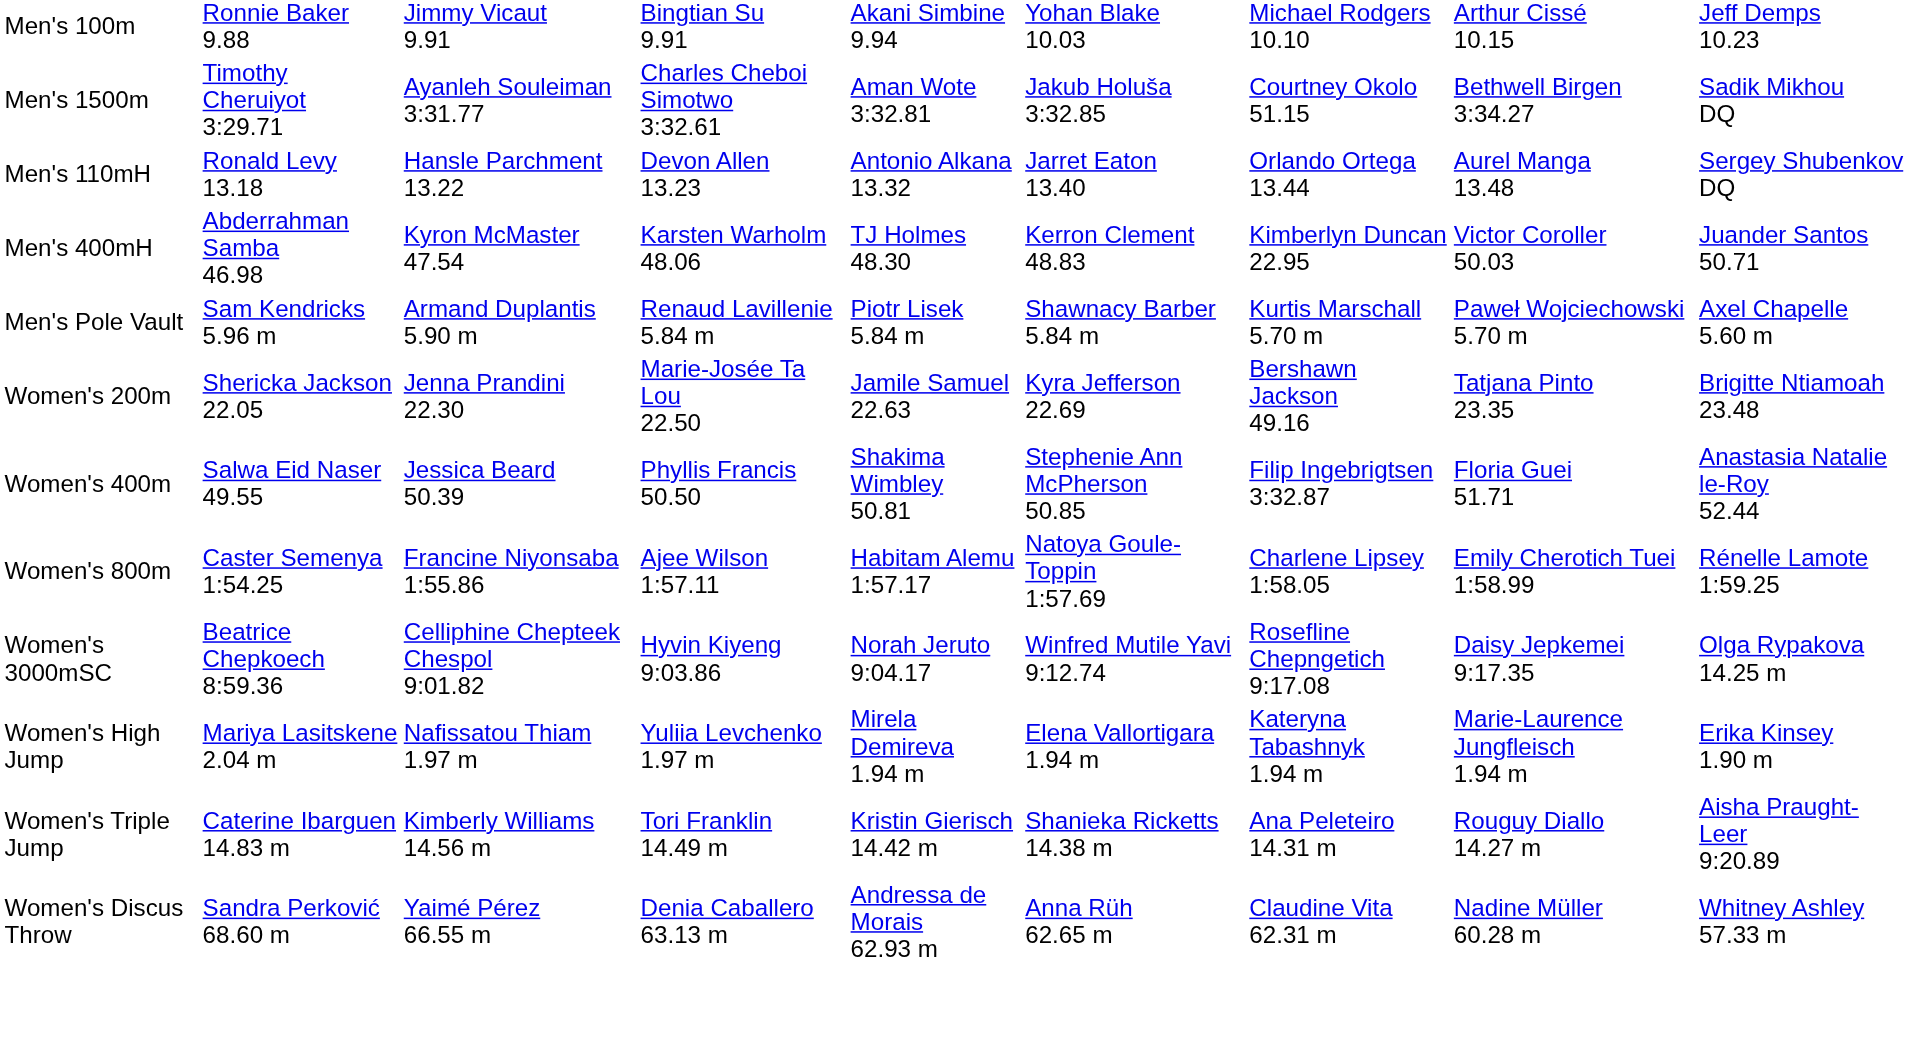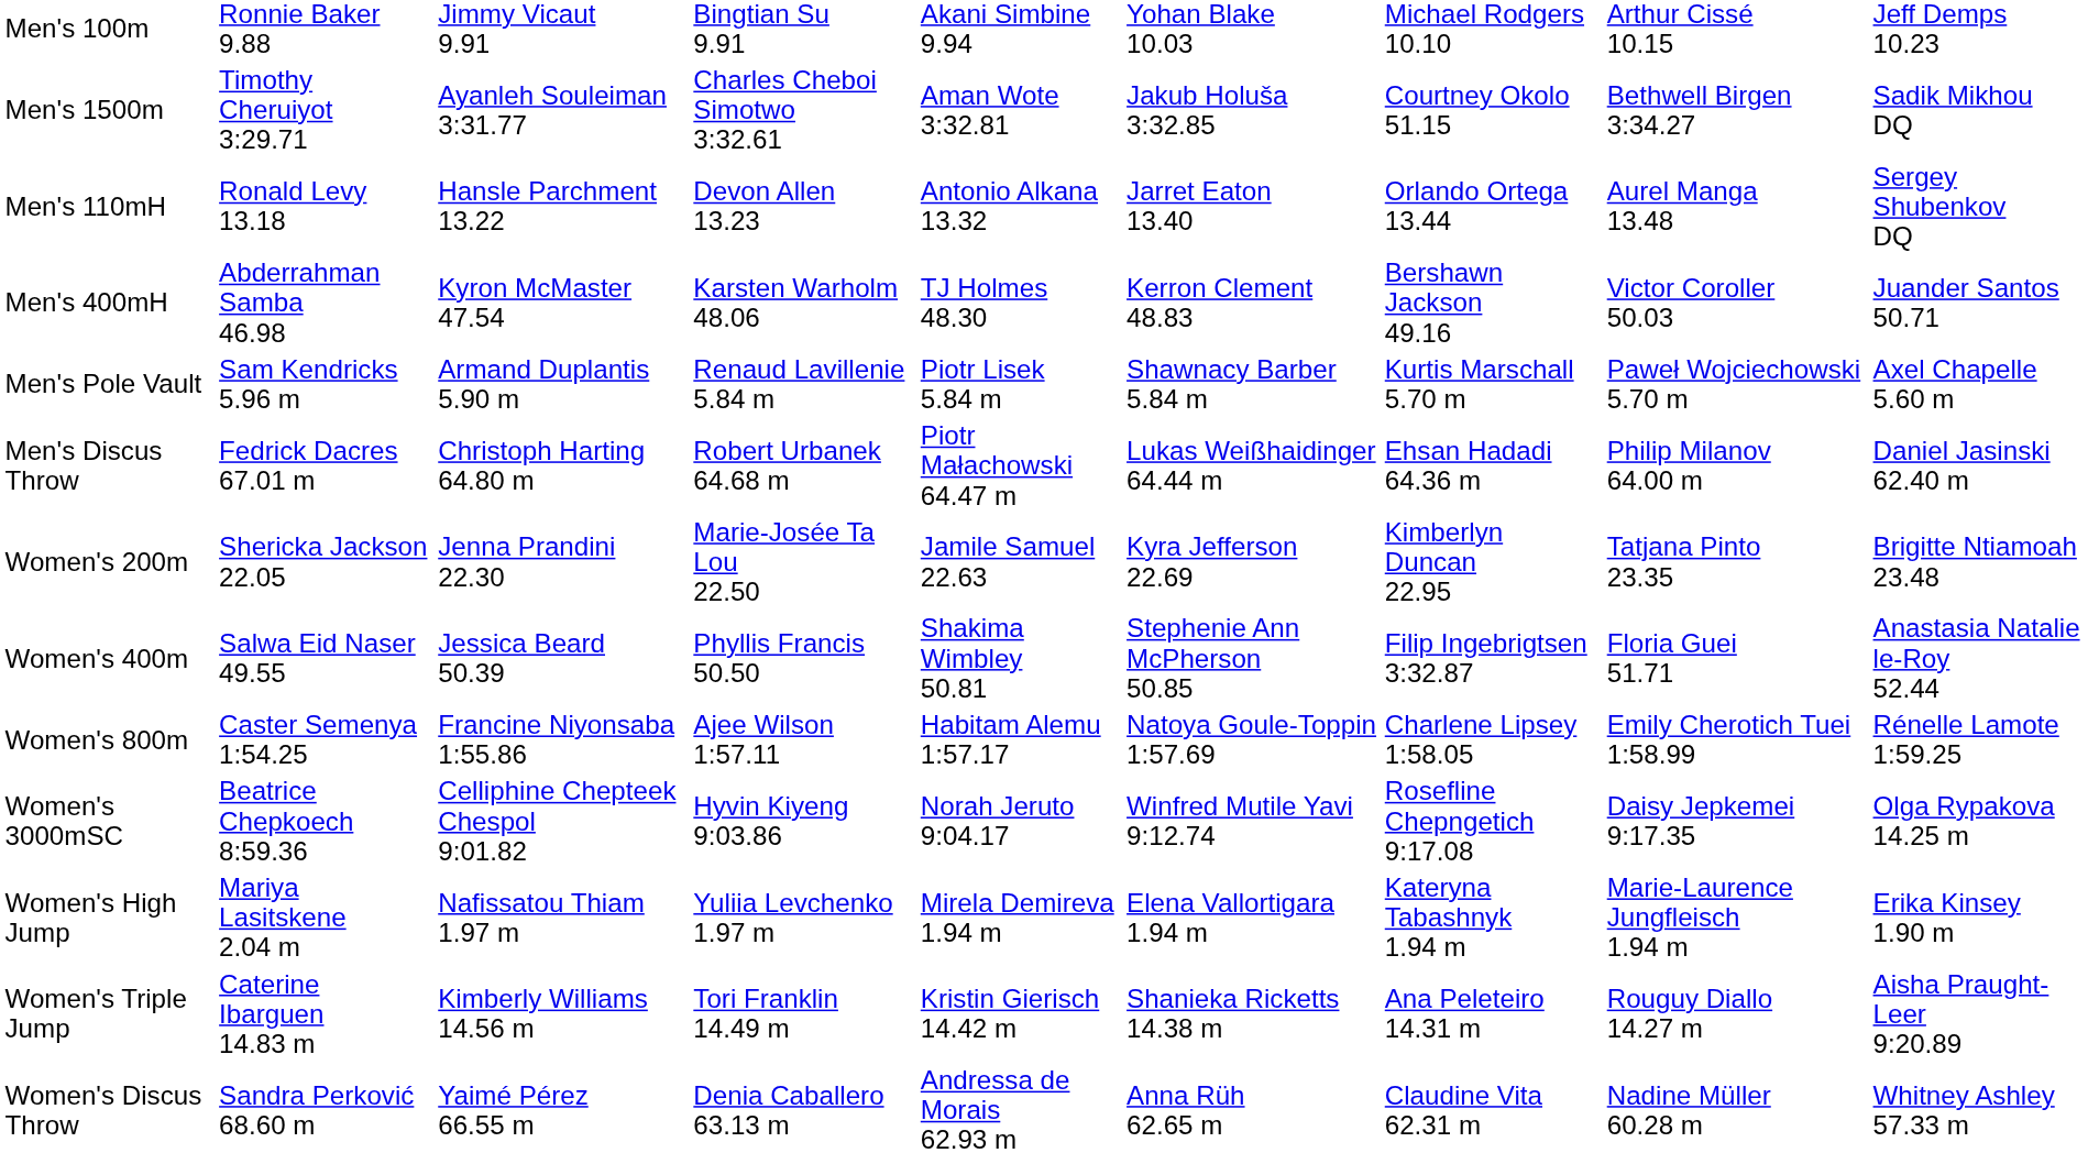Men's 400mH | column 7: Kimberlyn Duncan 22.95 -> Bershawn Jackson 49.16
+ row: Men's Discus Throw | Fedrick Dacres 67.01 m | Christoph Harting 64.80 m | Robert Urbanek 64.68 m | Piotr Małachowski 64.47 m | Lukas Weißhaidinger 64.44 m | Ehsan Hadadi 64.36 m | Philip Milanov 64.00 m | Daniel Jasinski 62.40 m
Women's 200m | column 7: Bershawn Jackson 49.16 -> Kimberlyn Duncan 22.95
